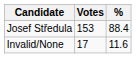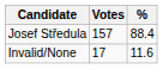Josef Středula | Votes: 153 -> 157
